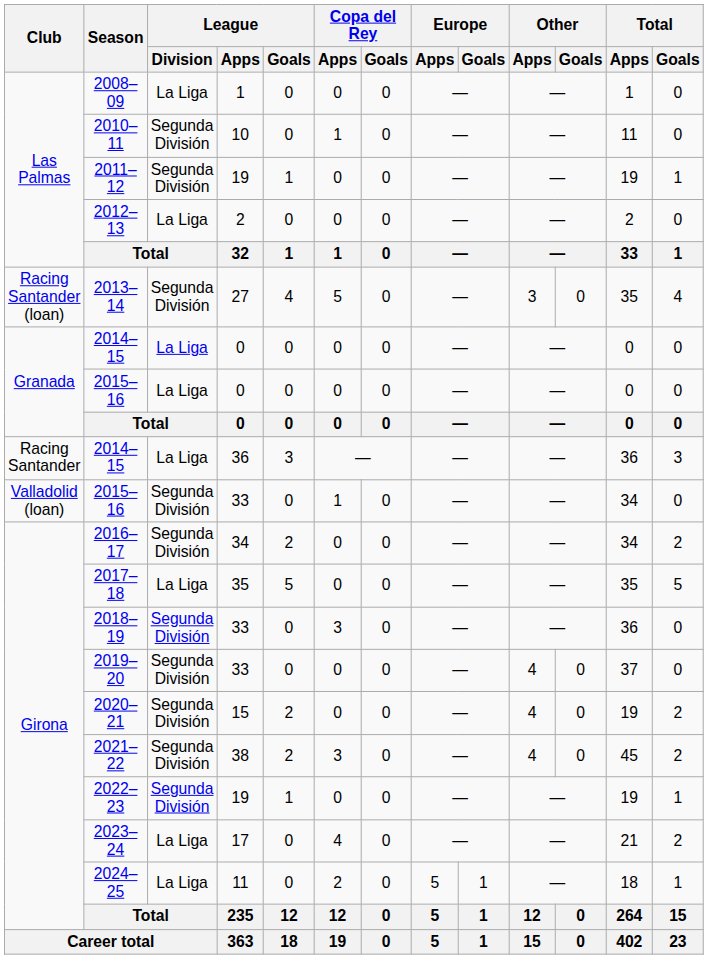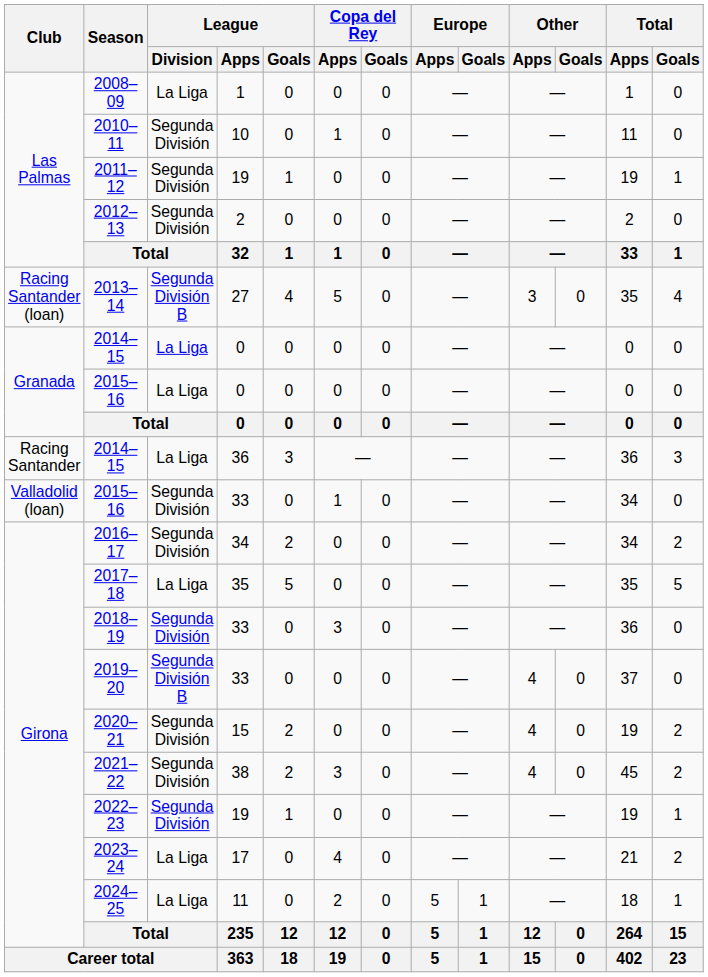2012–13 | League / Division: La Liga -> Segunda División
2013–14 | League / Division: Segunda División -> Segunda División B
2019–20 | League / Division: Segunda División -> Segunda División B
